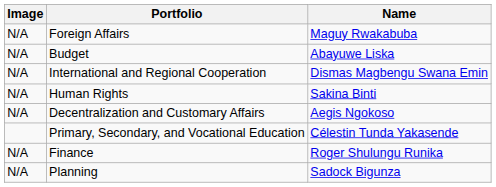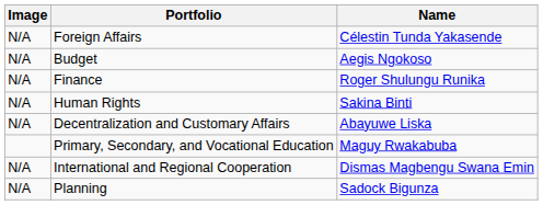Foreign Affairs | Name: Maguy Rwakabuba -> Célestin Tunda Yakasende
Budget | Name: Abayuwe Liska -> Aegis Ngokoso
rows swapped: International and Regional Cooperation <-> Finance
Decentralization and Customary Affairs | Name: Aegis Ngokoso -> Abayuwe Liska
Primary, Secondary, and Vocational Education | Name: Célestin Tunda Yakasende -> Maguy Rwakabuba
